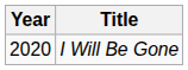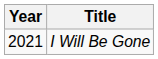I Will Be Gone | Year: 2020 -> 2021
